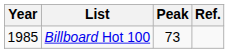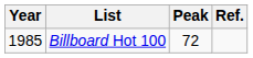Billboard Hot 100 | Peak: 73 -> 72
